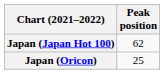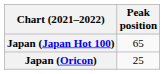Japan (Japan Hot 100) | Peak position: 62 -> 65
